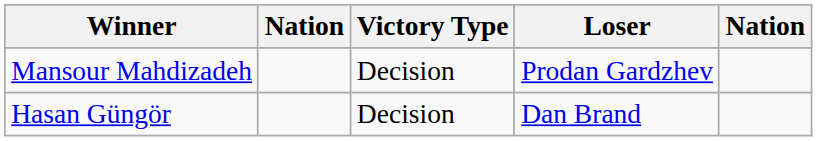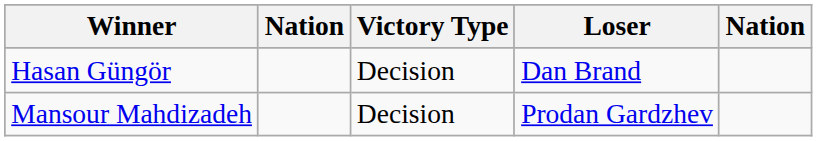rows swapped: Mansour Mahdizadeh <-> Hasan Güngör
